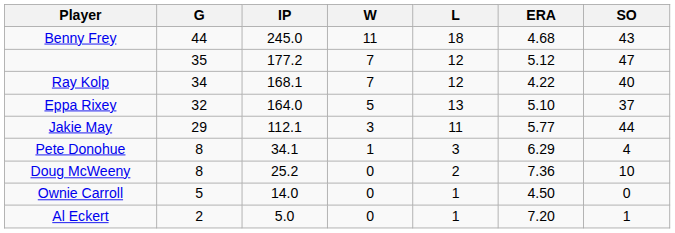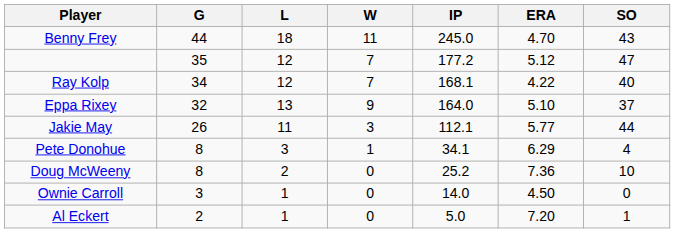columns swapped: IP <-> L
Benny Frey | ERA: 4.68 -> 4.70
Eppa Rixey | W: 5 -> 9
Jakie May | G: 29 -> 26
Ownie Carroll | G: 5 -> 3
